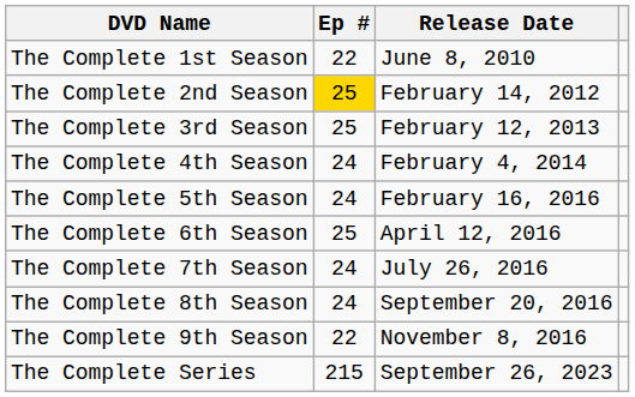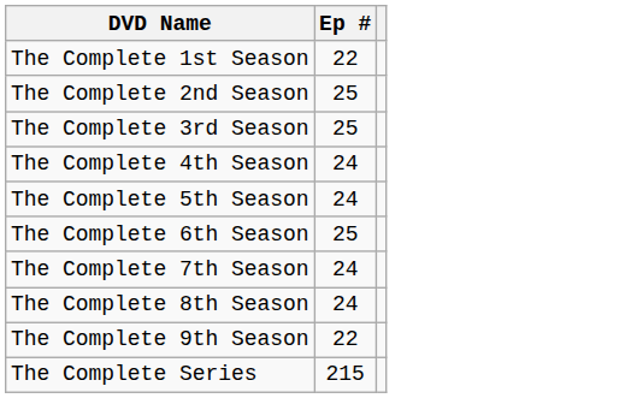- column: Release Date | June 8, 2010 | February 14, 2012 | February 12, 2013 | February 4, 2014 | February 16, 2016 | April 12, 2016 | July 26, 2016 | September 20, 2016 | November 8, 2016 | September 26, 2023
The Complete 2nd Season | Ep #: gold background -> no background
